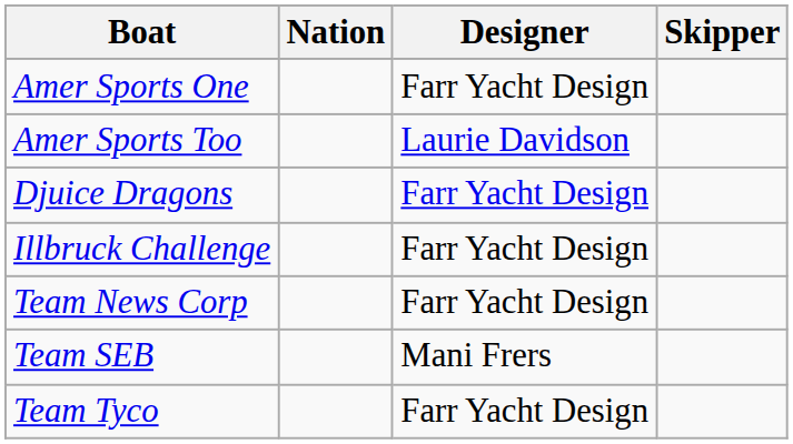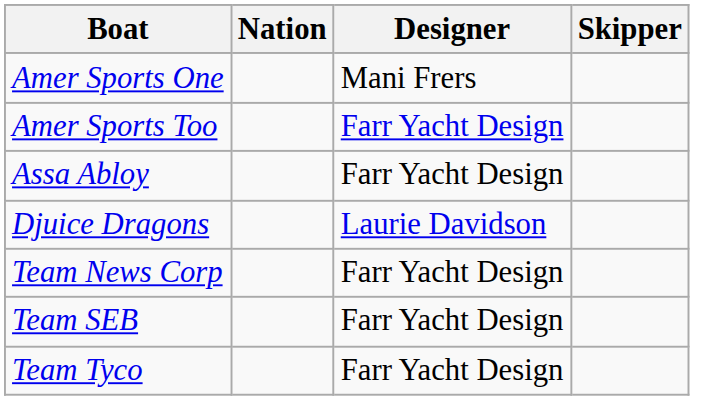Amer Sports One | Designer: Farr Yacht Design -> Mani Frers
Amer Sports Too | Designer: Laurie Davidson -> Farr Yacht Design
+ row: Assa Abloy | Farr Yacht Design
Djuice Dragons | Designer: Farr Yacht Design -> Laurie Davidson
- row: Illbruck Challenge | Farr Yacht Design
Team SEB | Designer: Mani Frers -> Farr Yacht Design
